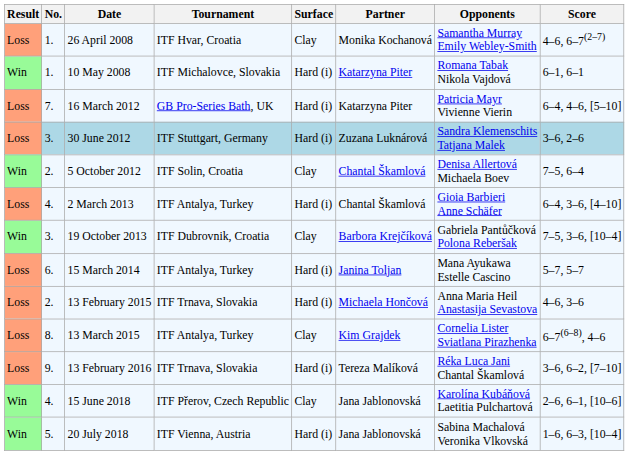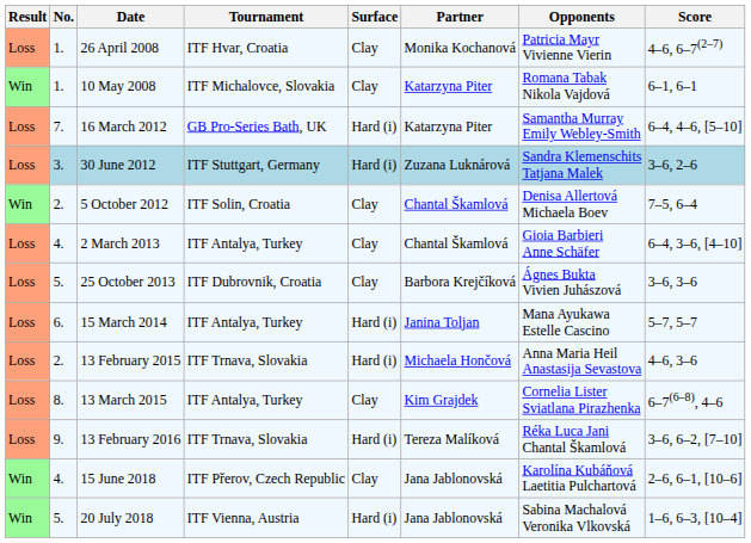26 April 2008 | Opponents: Samantha Murray Emily Webley-Smith -> Patricia Mayr Vivienne Vierin
10 May 2008 | Surface: Hard (i) -> Clay
16 March 2012 | Opponents: Patricia Mayr Vivienne Vierin -> Samantha Murray Emily Webley-Smith
2 March 2013 | Surface: Hard (i) -> Clay
- row: Win | 3. | 19 October 2013 | ITF Dubrovnik, Croatia | Clay | Barbora Krejčíková | Gabriela Pantůčková Polona Reberšak | 7–5, 3–6, [10–4]
+ row: Loss | 5. | 25 October 2013 | ITF Dubrovnik, Croatia | Clay | Barbora Krejčíková | Ágnes Bukta Vivien Juhászová | 3–6, 3–6
